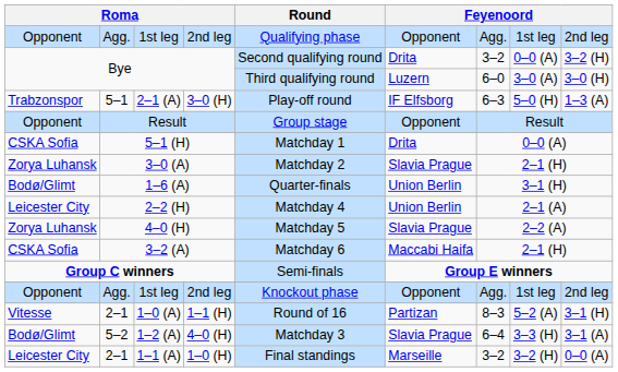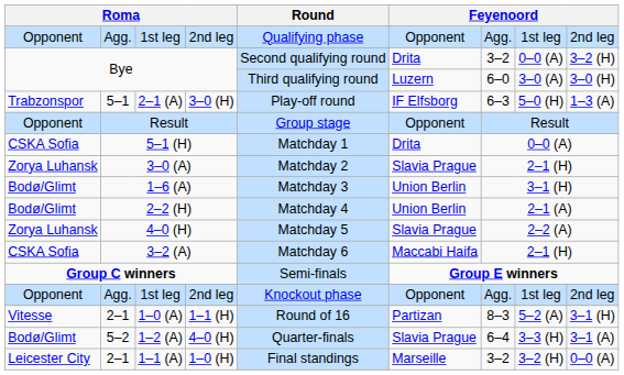1–6 (A) | Round: Quarter-finals -> Matchday 3
2–2 (H) | column 1: Leicester City -> Bodø/Glimt
1–2 (A) | Round: Matchday 3 -> Quarter-finals
